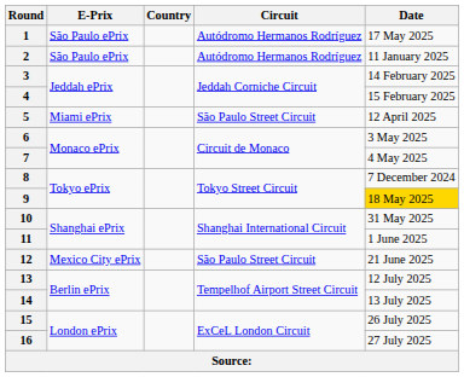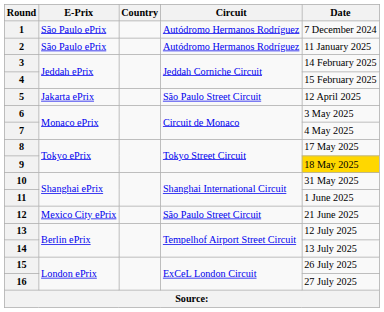1 | Date: 17 May 2025 -> 7 December 2024
5 | E-Prix: Miami ePrix -> Jakarta ePrix
8 | Date: 7 December 2024 -> 17 May 2025
